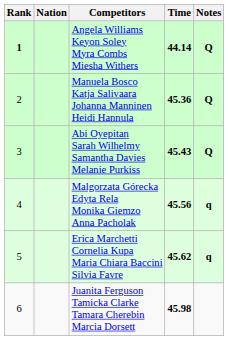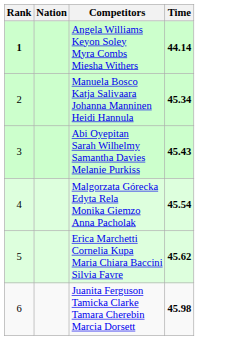- column: Notes | Q | Q | Q | q | q
Manuela Bosco Katja Salivaara Johanna Manninen Heidi Hannula | Time: 45.36 -> 45.34
Malgorzata Górecka Edyta Rela Monika Giemzo Anna Pacholak | Time: 45.56 -> 45.54
